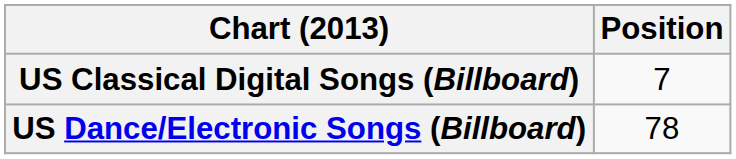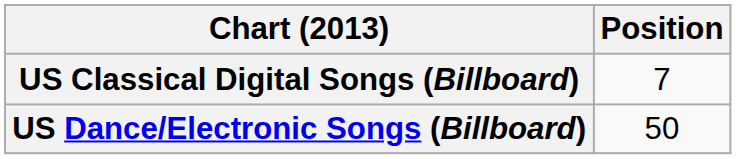US Dance/Electronic Songs (Billboard) | Position: 78 -> 50
